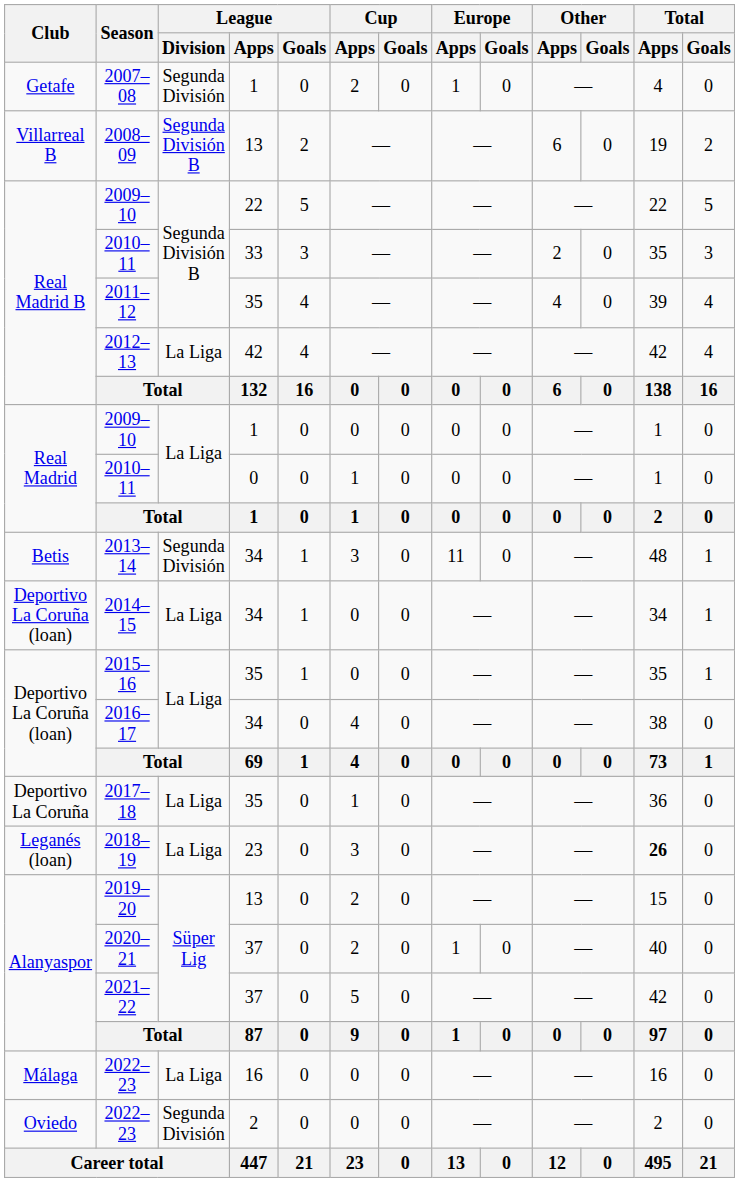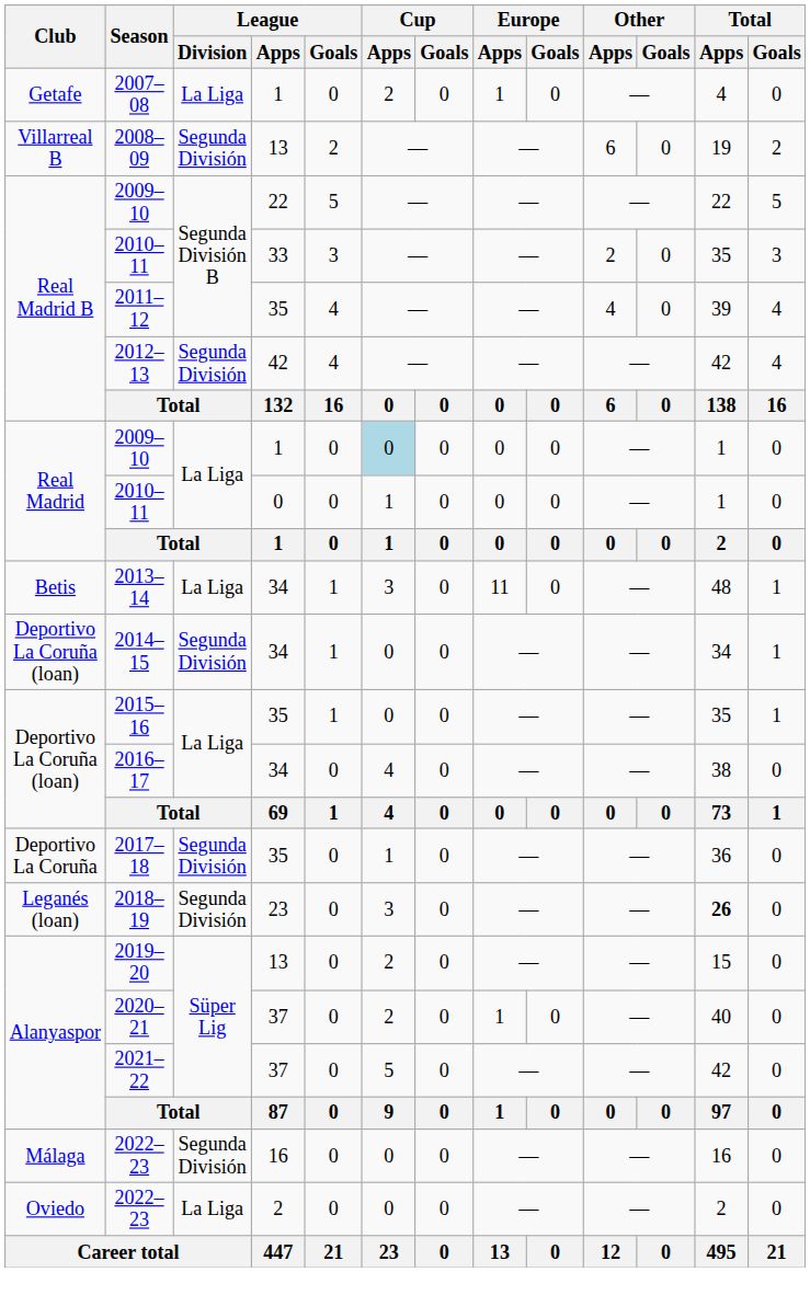2007–08 | League / Division: Segunda División -> La Liga
2008–09 | League / Division: Segunda División B -> Segunda División
2012–13 | League / Division: La Liga -> Segunda División
2009–10 / 1 | Cup / Apps: no background -> lightblue background
2013–14 | League / Division: Segunda División -> La Liga
2014–15 | League / Division: La Liga -> Segunda División
2017–18 | League / Division: La Liga -> Segunda División
2018–19 | League / Division: La Liga -> Segunda División
2022–23 / 16 | League / Division: La Liga -> Segunda División
2022–23 / 2 | League / Division: Segunda División -> La Liga
